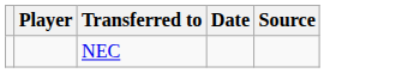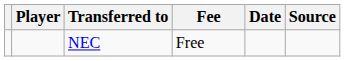+ column: Fee | Free
